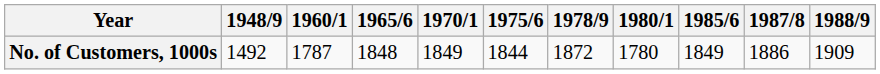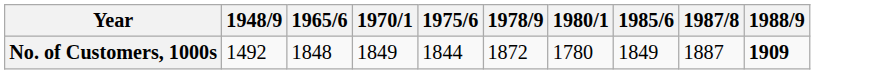- column: 1960/1 | 1787
No. of Customers, 1000s | 1987/8: 1886 -> 1887
No. of Customers, 1000s | 1988/9: normal -> bold
